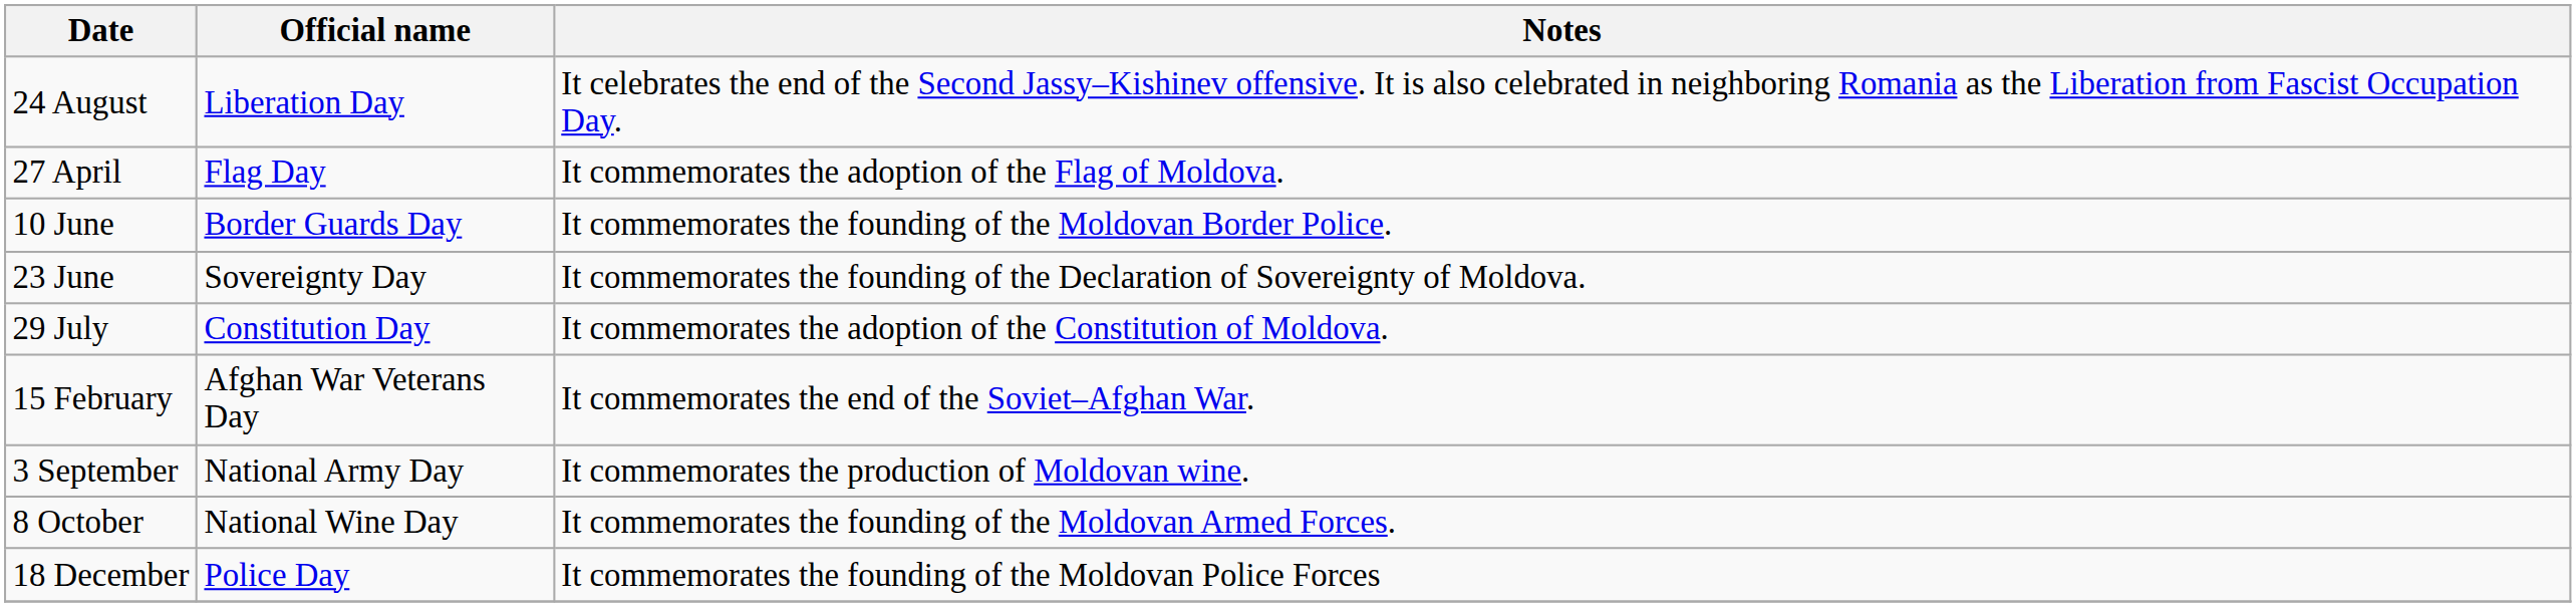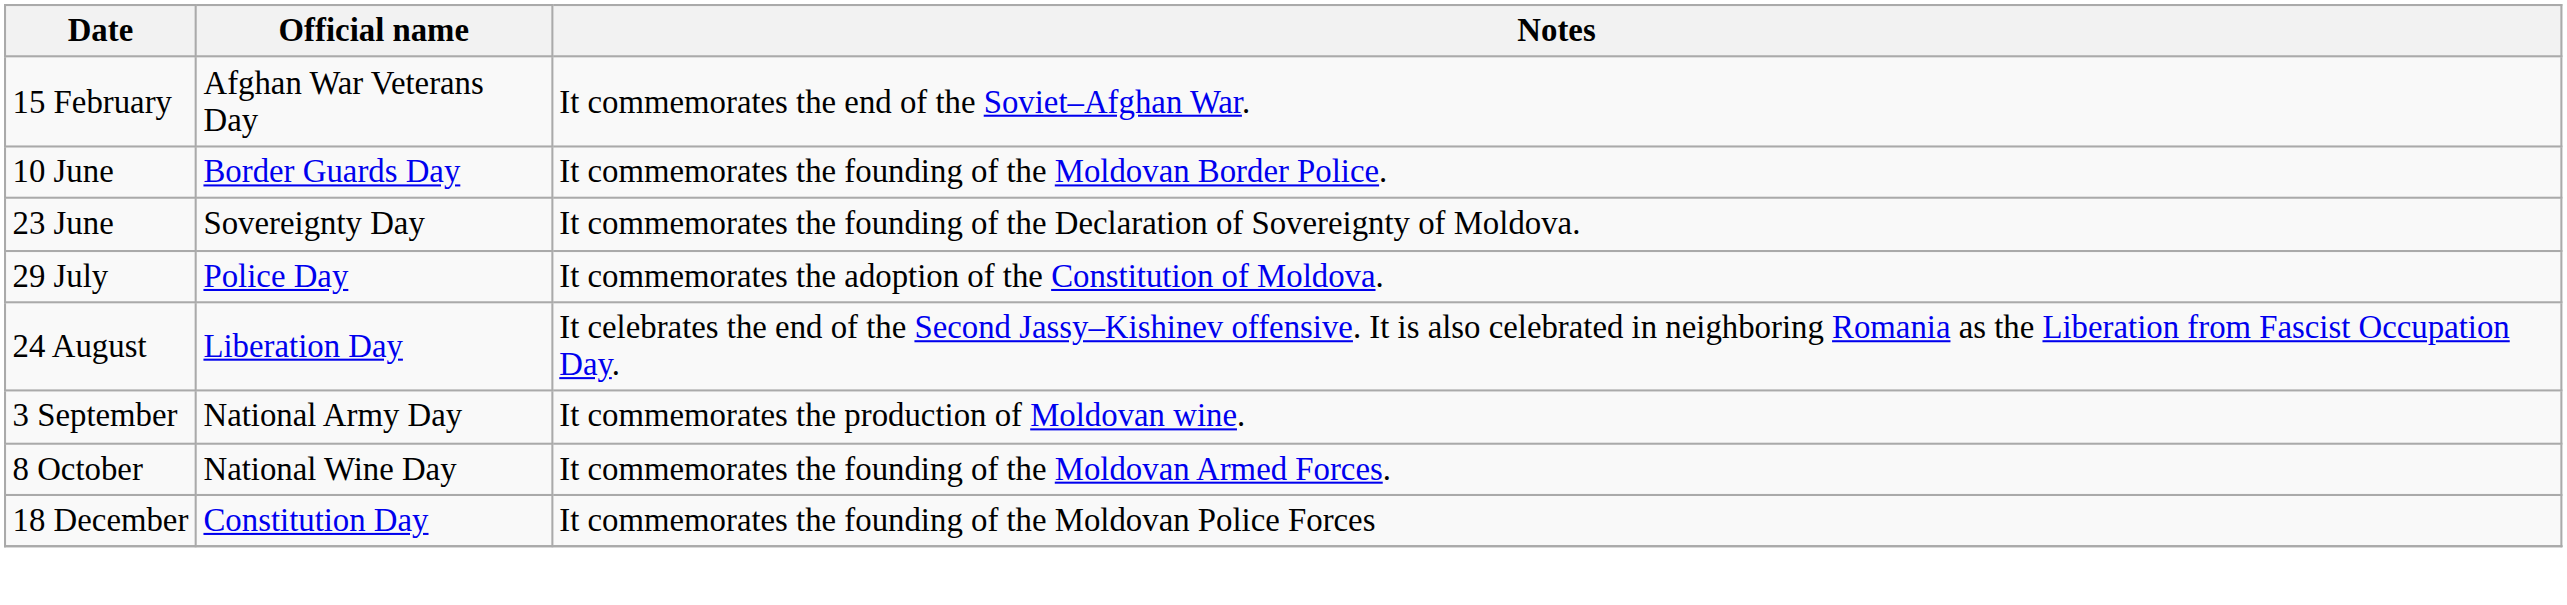rows swapped: 15 February <-> 24 August
- row: 27 April | Flag Day | It commemorates the adoption of the Flag of Moldova.
29 July | Official name: Constitution Day -> Police Day
18 December | Official name: Police Day -> Constitution Day
